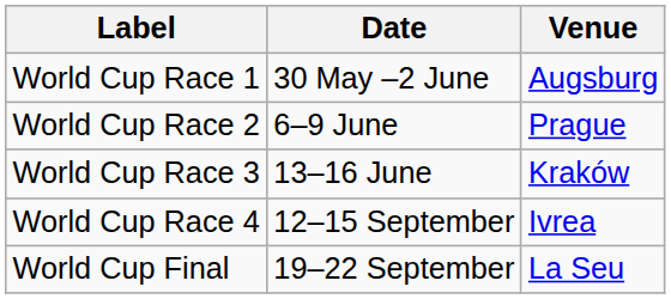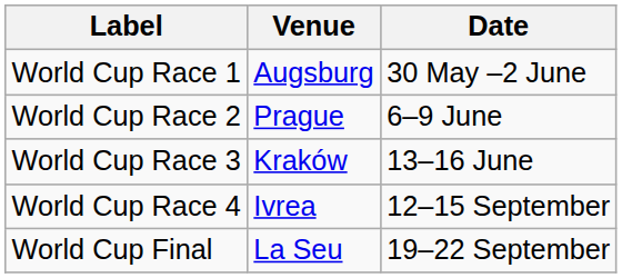columns swapped: Venue <-> Date
